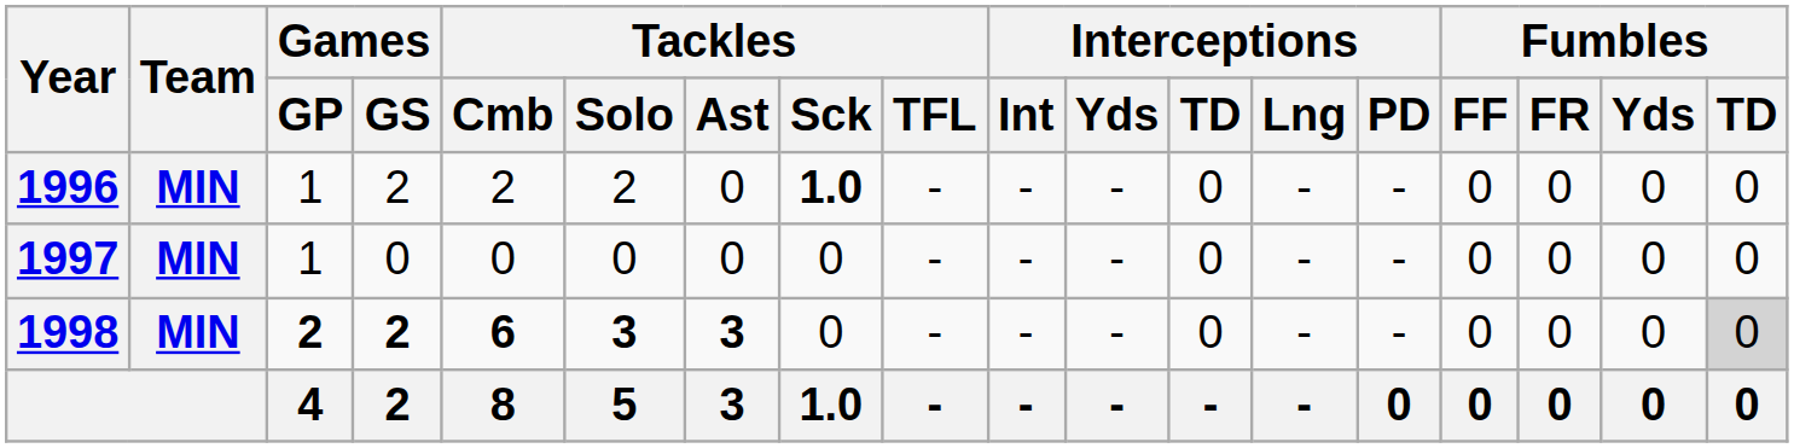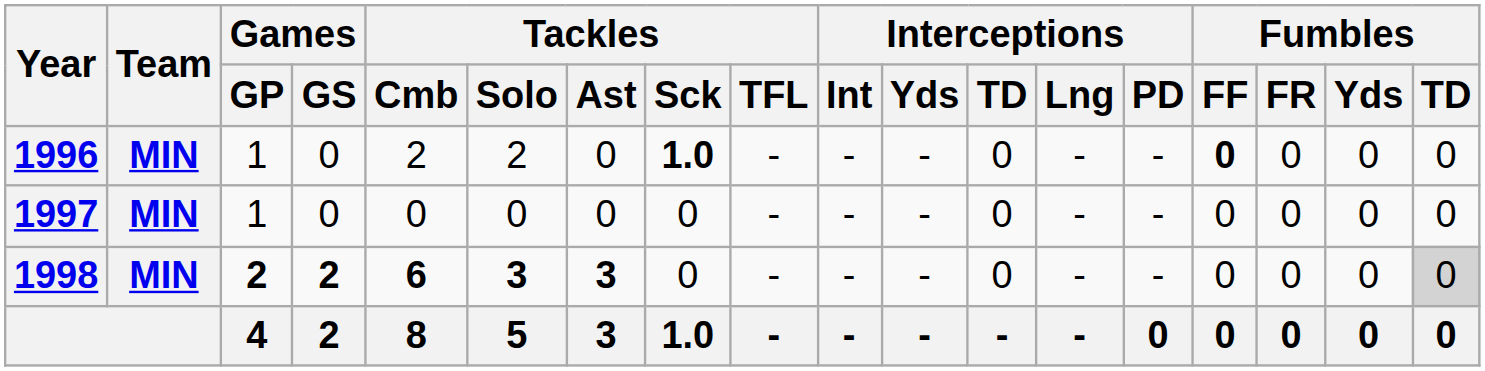1996 | Games / GS: 2 -> 0
1996 | Fumbles / FF: normal -> bold
